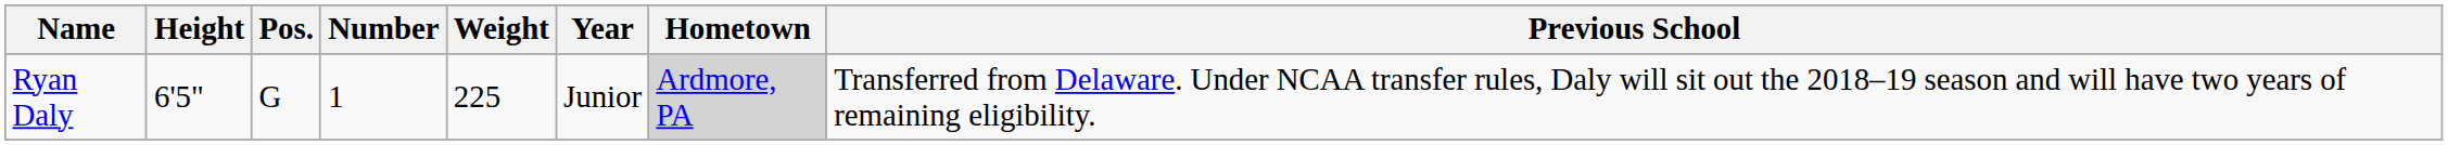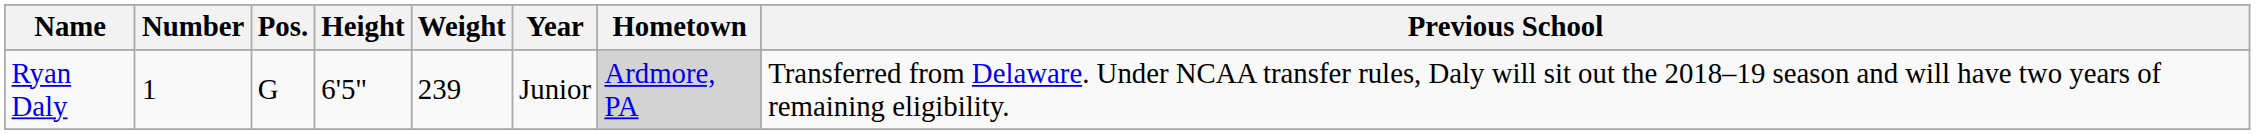columns swapped: Number <-> Height
Ryan Daly | Weight: 225 -> 239
